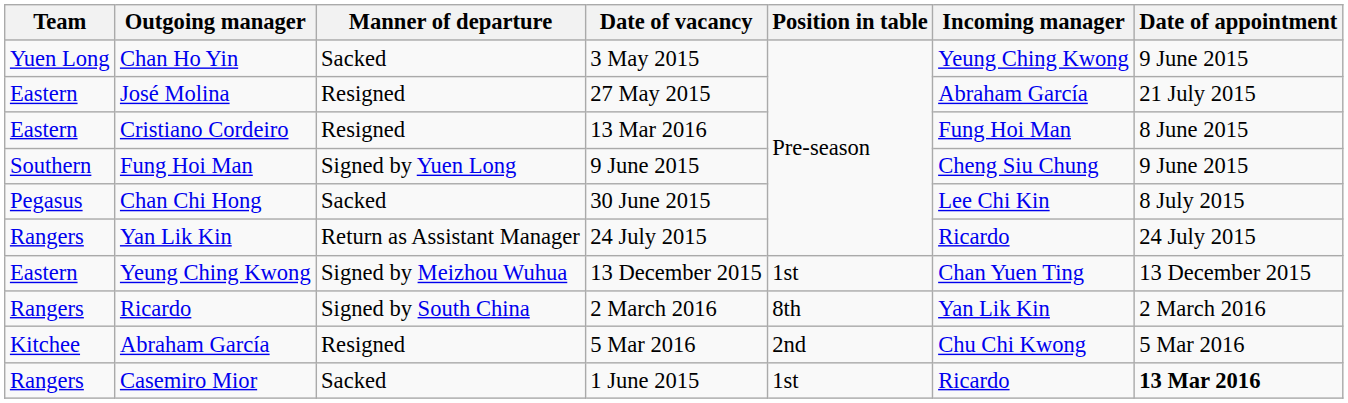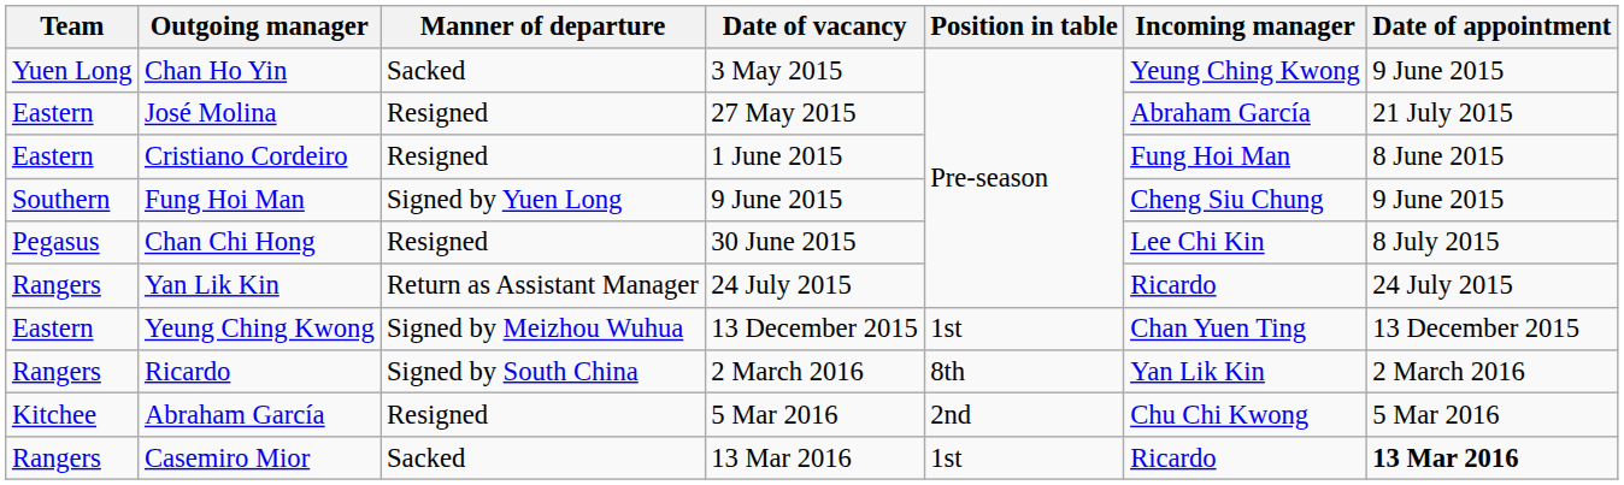Cristiano Cordeiro | Date of vacancy: 13 Mar 2016 -> 1 June 2015
Chan Chi Hong | Manner of departure: Sacked -> Resigned
Casemiro Mior | Date of vacancy: 1 June 2015 -> 13 Mar 2016
